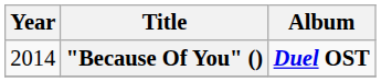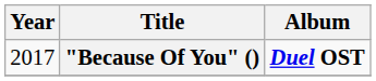"Because Of You" () | Year: 2014 -> 2017
